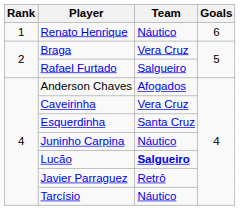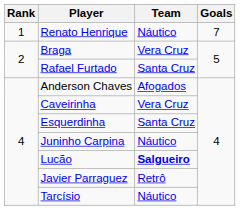Renato Henrique | Goals: 6 -> 7
Rafael Furtado | Team: Salgueiro -> Santa Cruz
